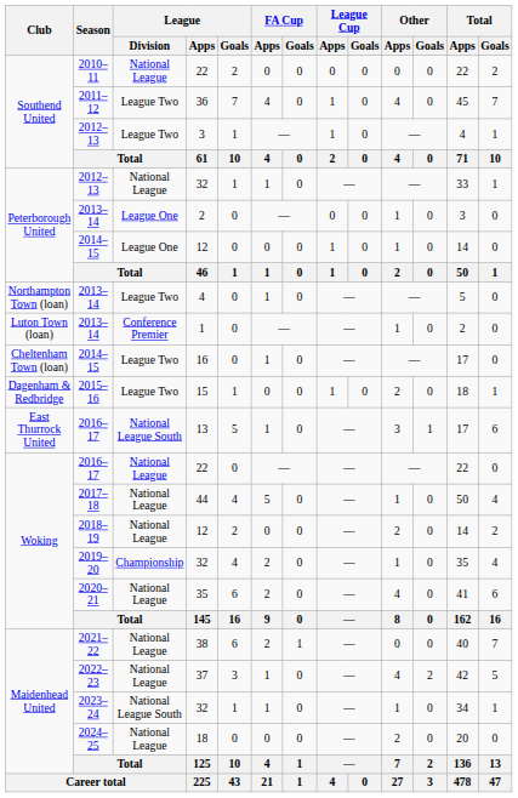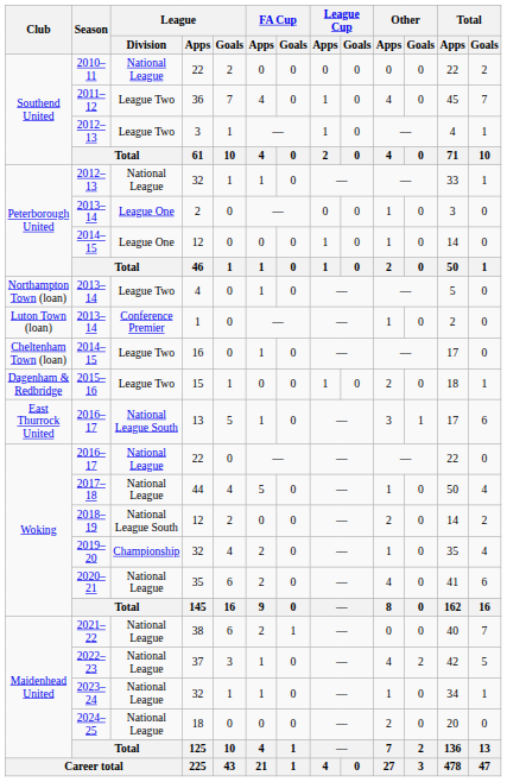2018–19 / 12 | League / Division: National League -> National League South
2023–24 / 32 | League / Division: National League South -> National League
